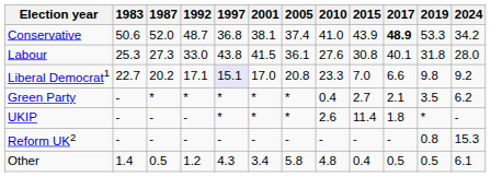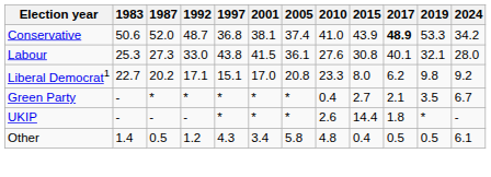Labour | 2019: 31.8 -> 32.1
Liberal Democrat1 | 1997: lavender background -> no background
Liberal Democrat1 | 2015: 7.0 -> 8.0
Liberal Democrat1 | 2017: 6.6 -> 6.2
Green Party | 2024: 6.2 -> 6.7
UKIP | 2015: 11.4 -> 14.4
- row: Reform UK2 | - | - | - | - | - | - | - | - | - | 0.8 | 15.3
